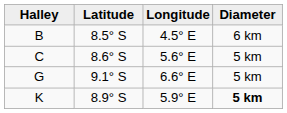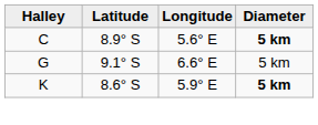- row: B | 8.5° S | 4.5° E | 6 km
C | Latitude: 8.6° S -> 8.9° S
C | Diameter: normal -> bold
K | Latitude: 8.9° S -> 8.6° S
